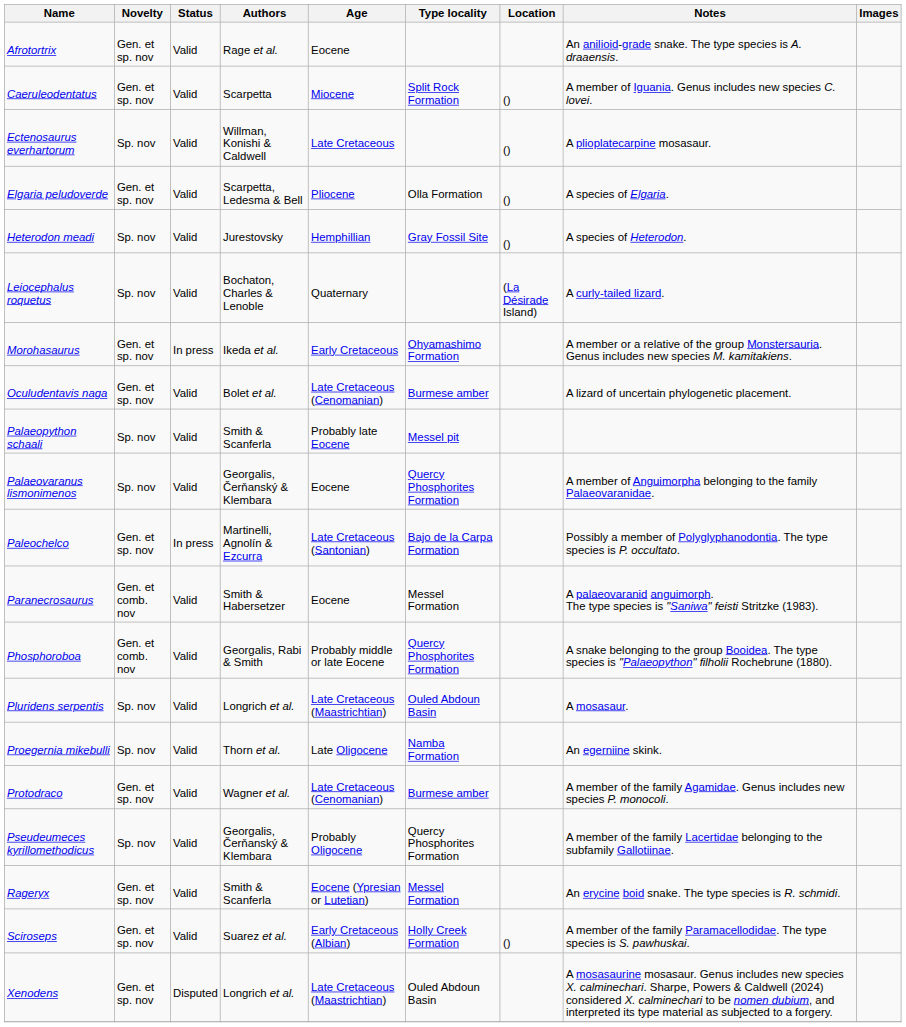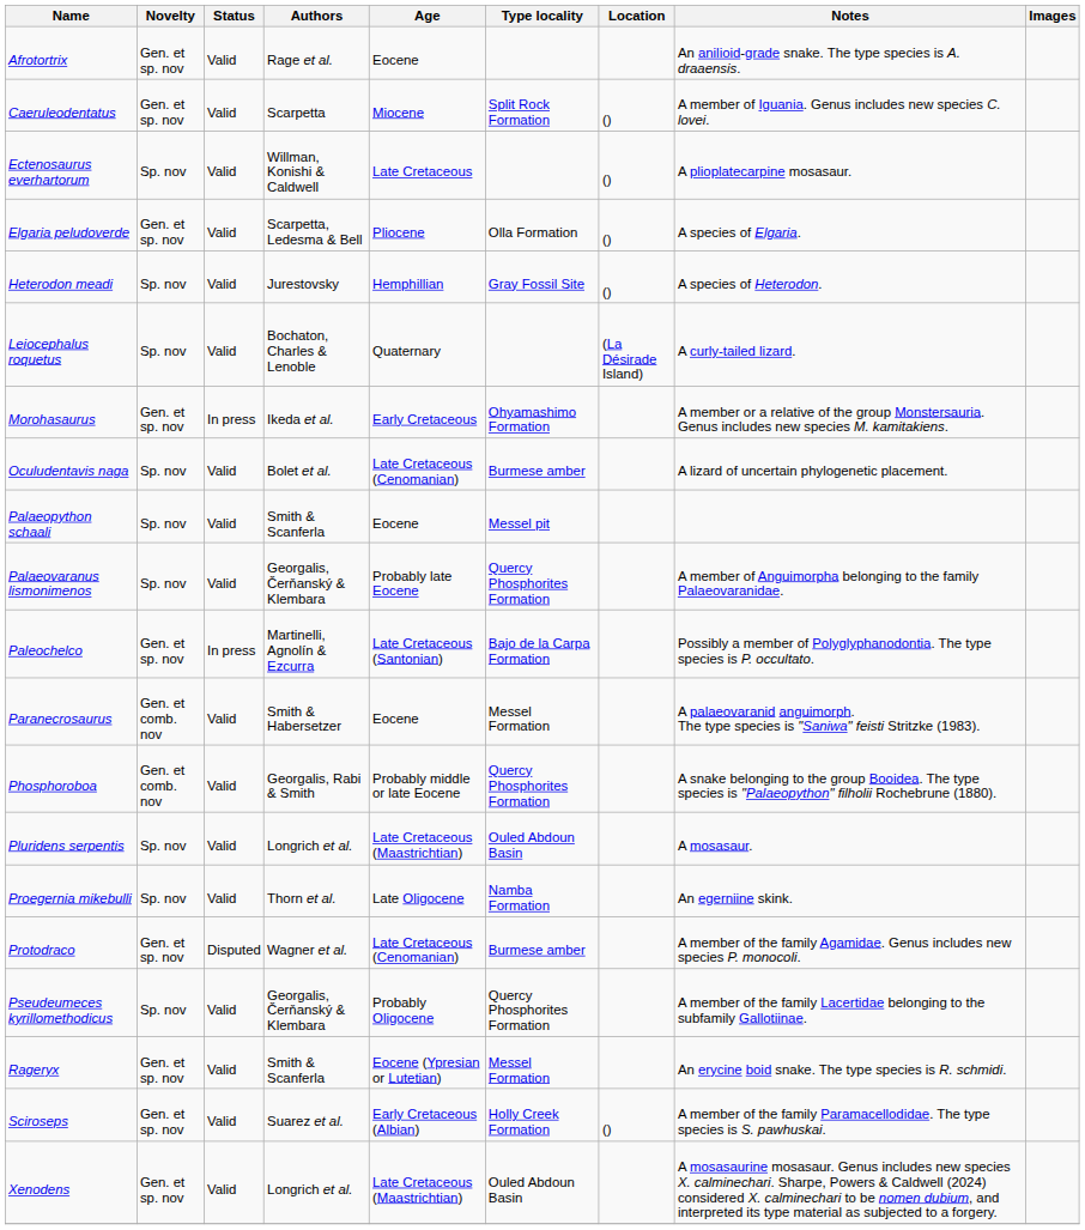Oculudentavis naga | Novelty: Gen. et sp. nov -> Sp. nov
Palaeopython schaali | Age: Probably late Eocene -> Eocene
Palaeovaranus lismonimenos | Age: Eocene -> Probably late Eocene
Protodraco | Status: Valid -> Disputed
Xenodens | Status: Disputed -> Valid
